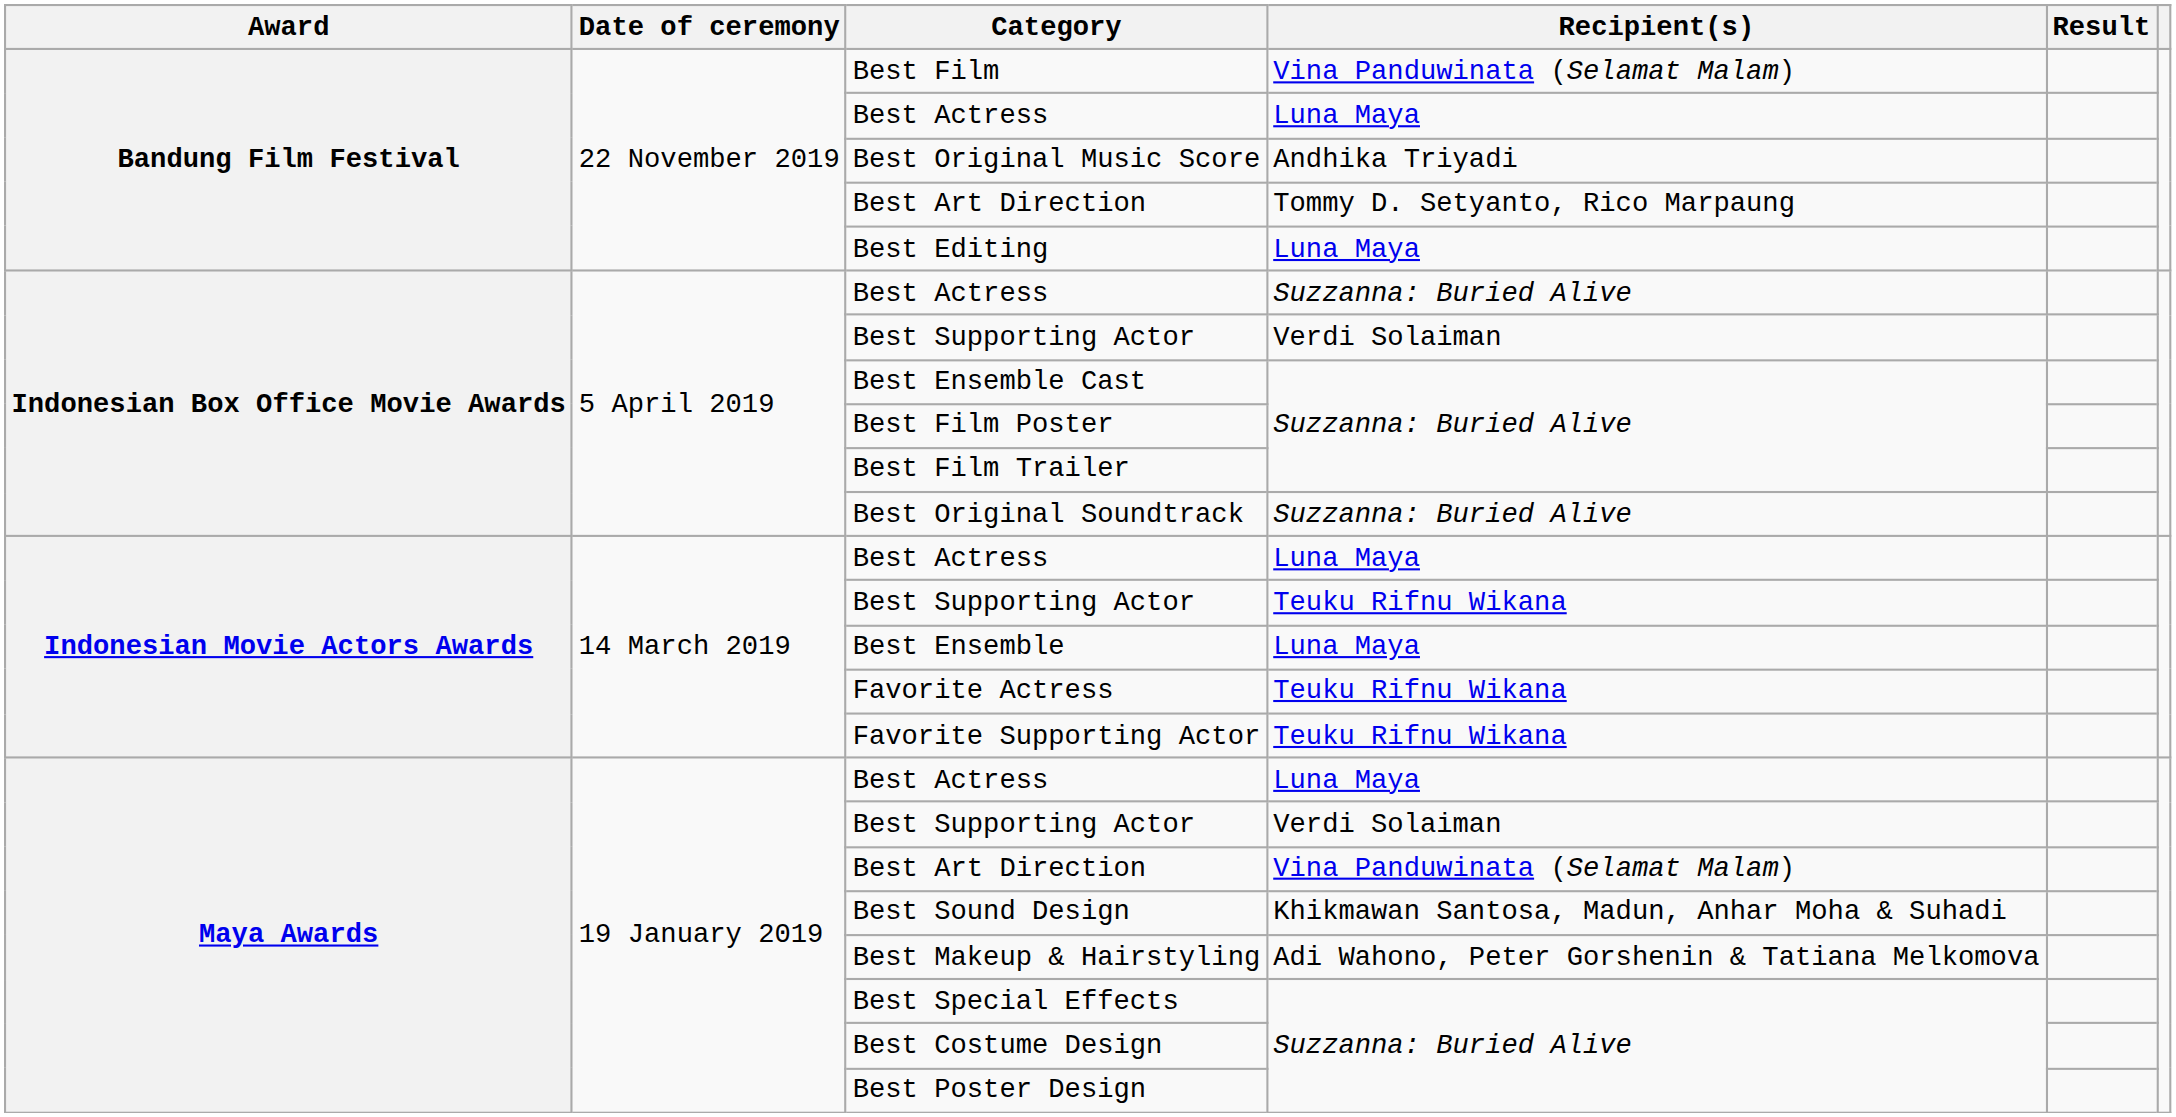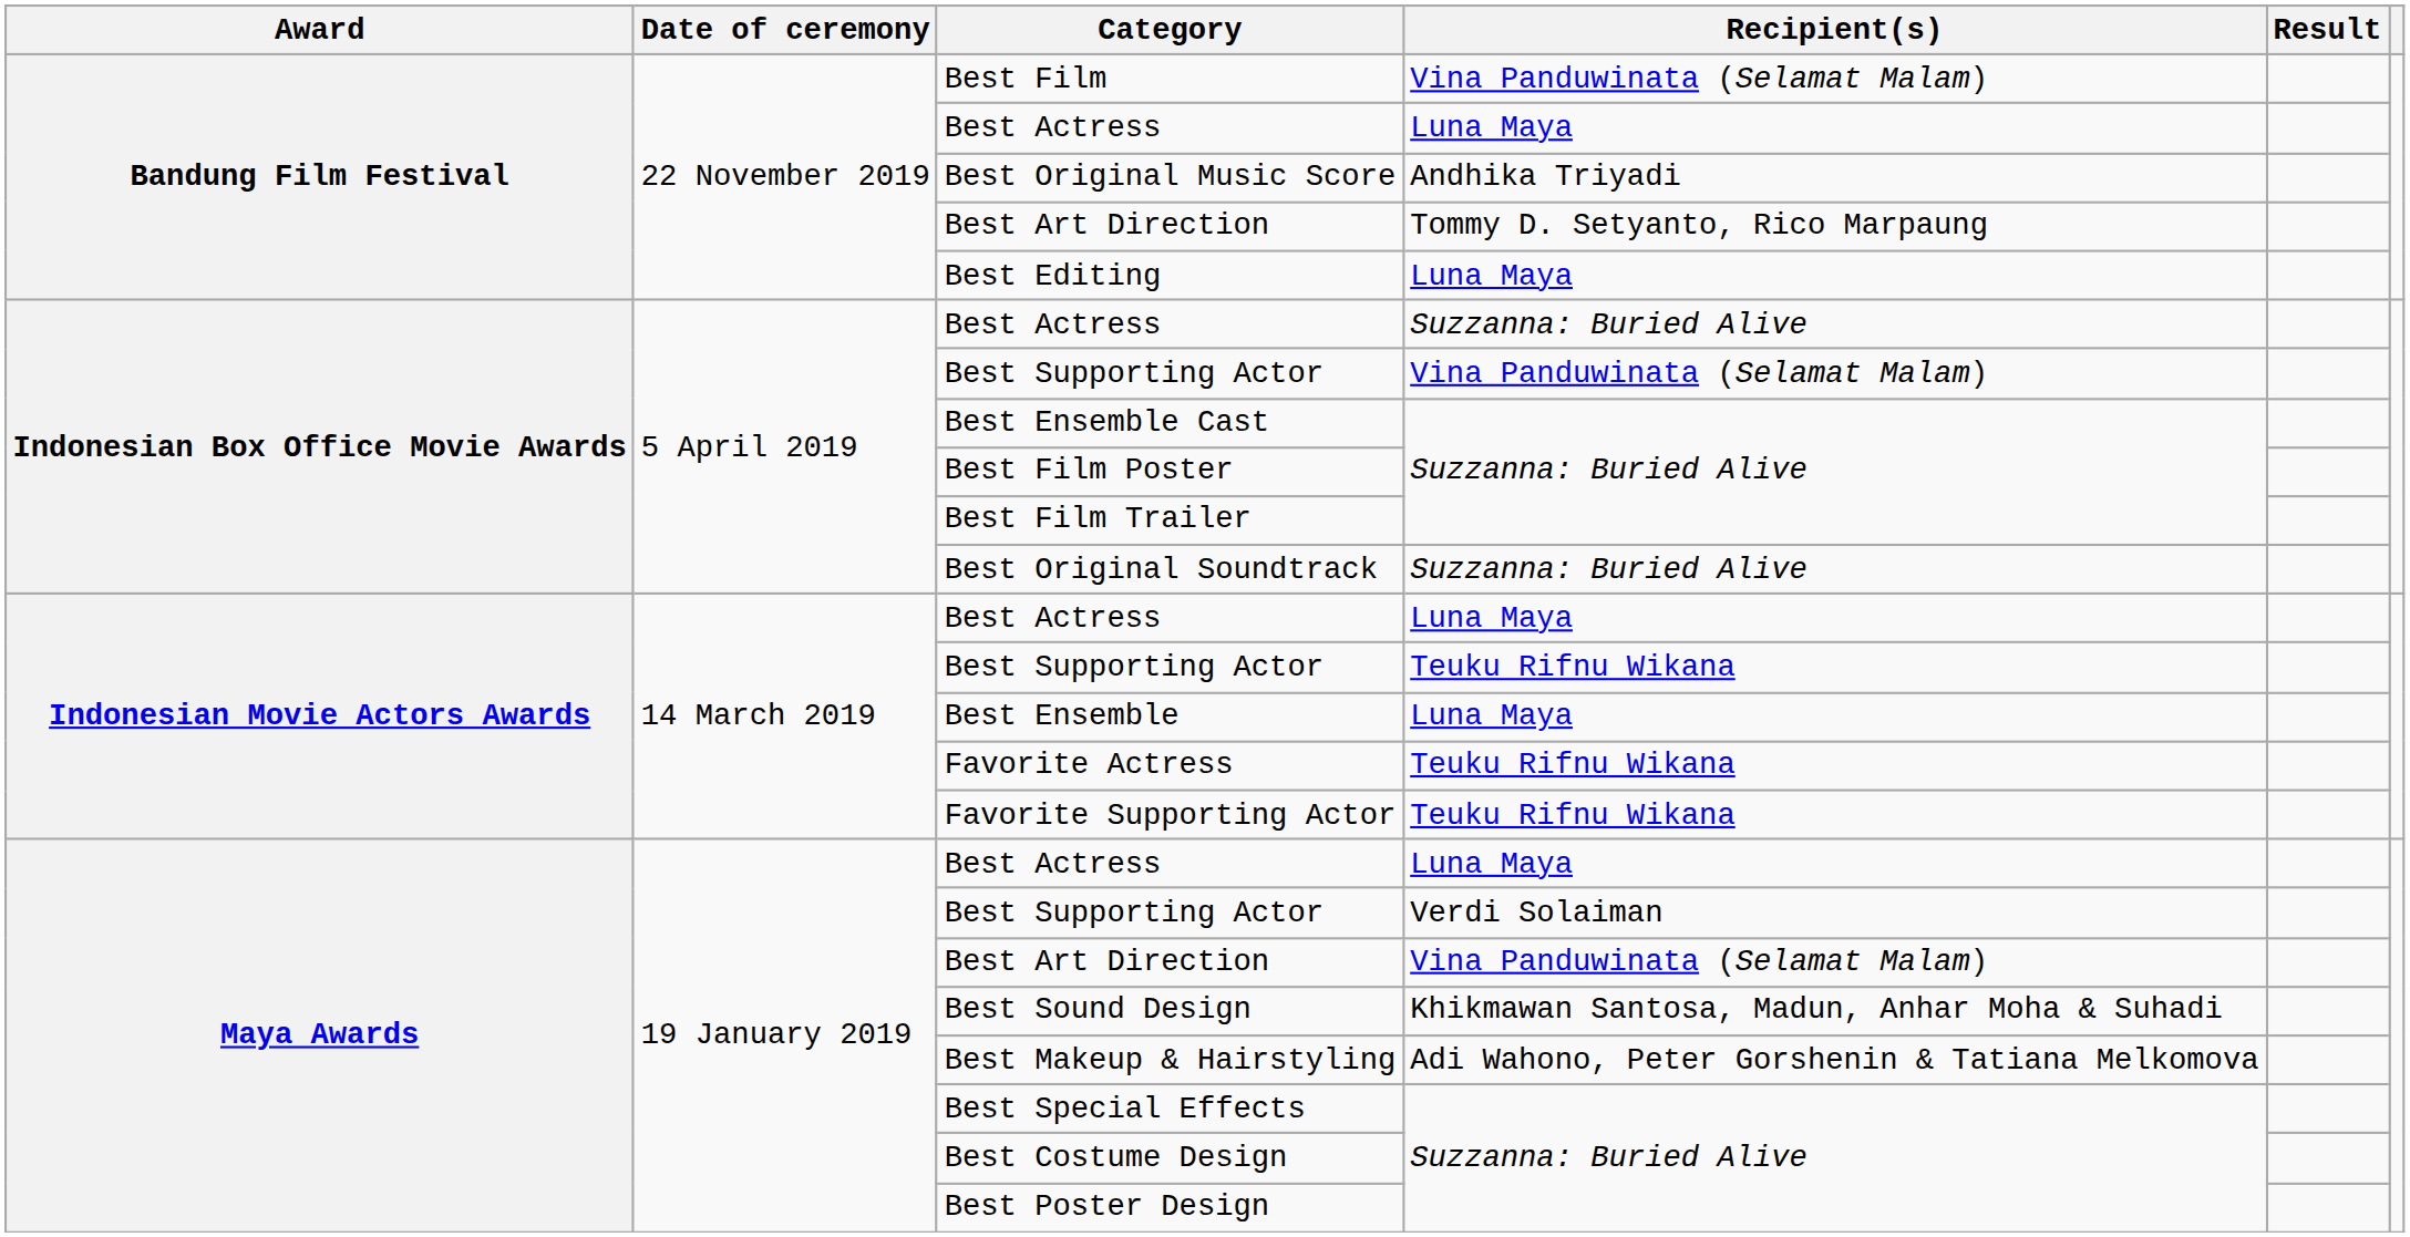Indonesian Box Office Movie Awards / Best Supporting Actor | Recipient(s): Verdi Solaiman -> Vina Panduwinata (Selamat Malam)
